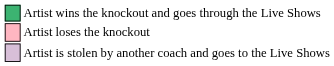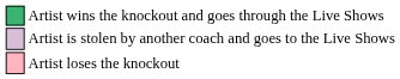rows swapped: Artist loses the knockout <-> Artist is stolen by another coach and goes to the Live Shows
